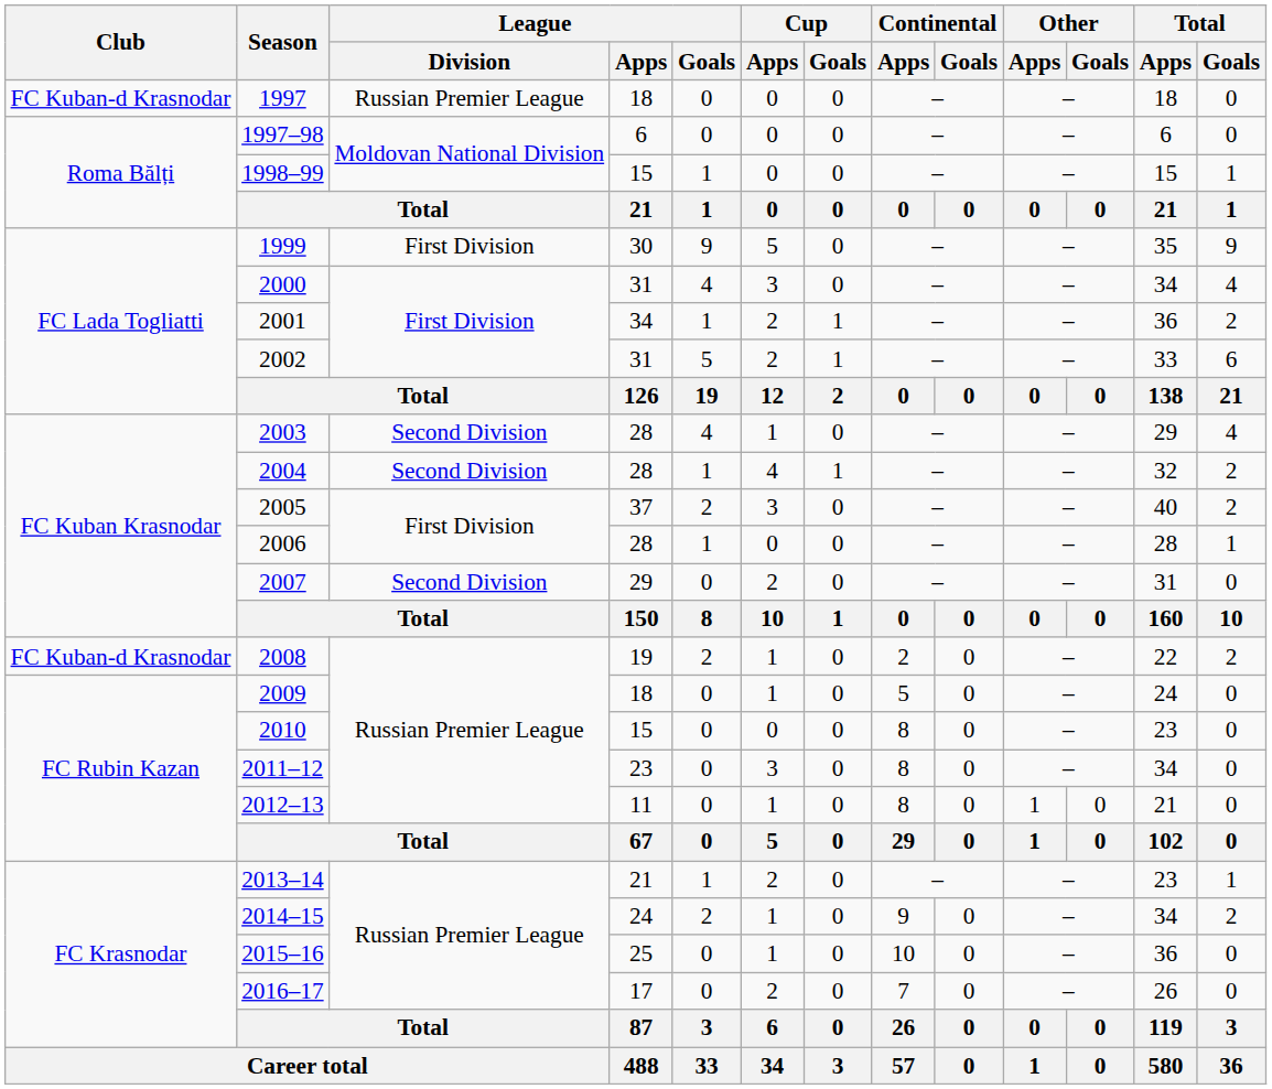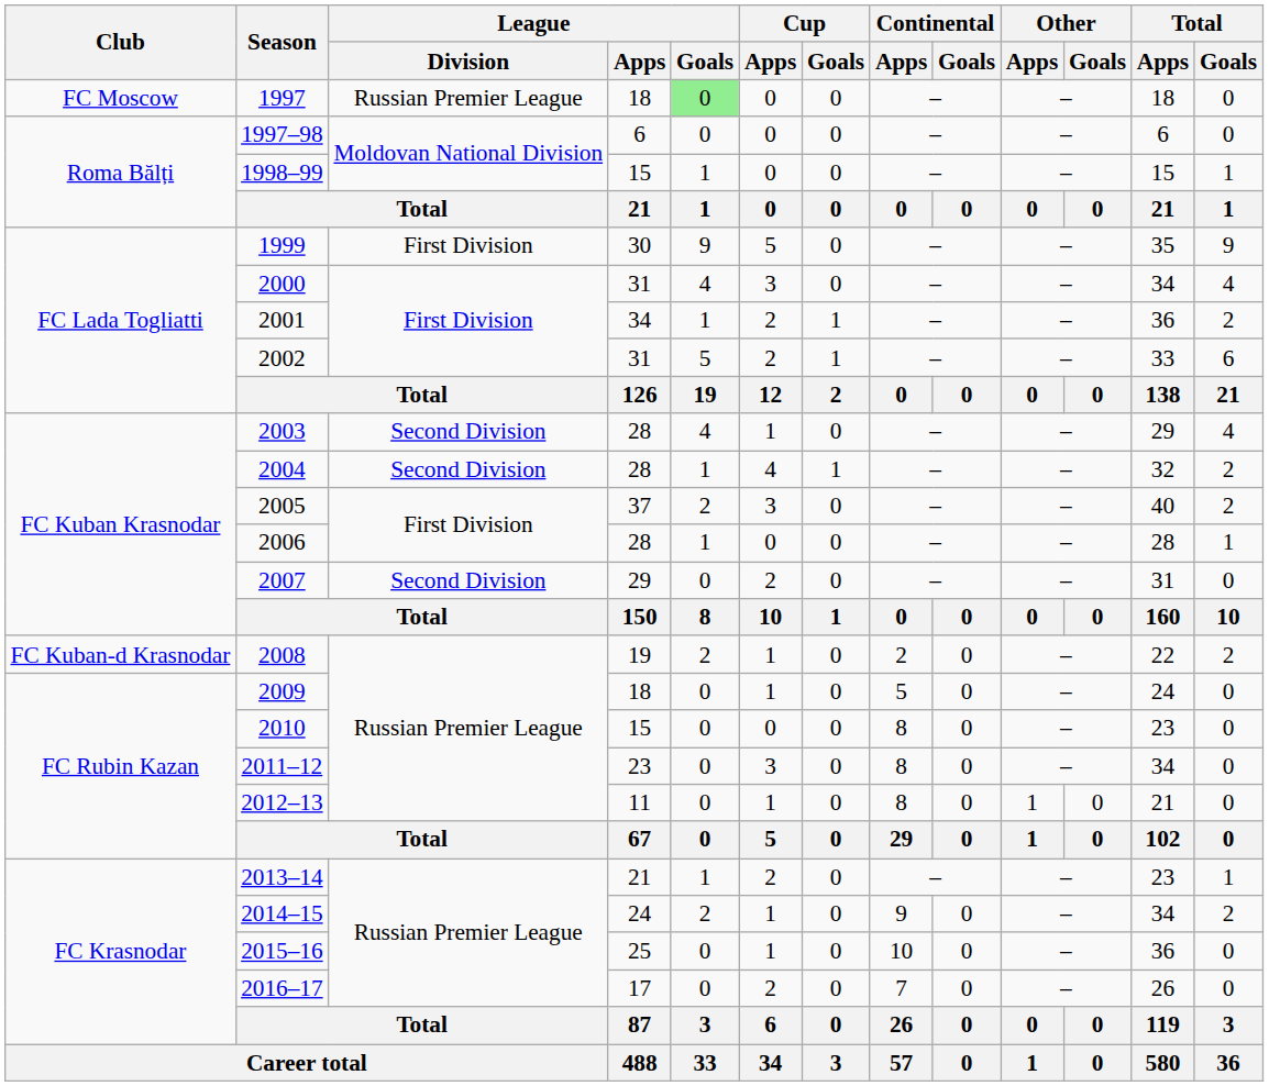1997 | Club: FC Kuban-d Krasnodar -> FC Moscow
1997 | League / Goals: no background -> lightgreen background
